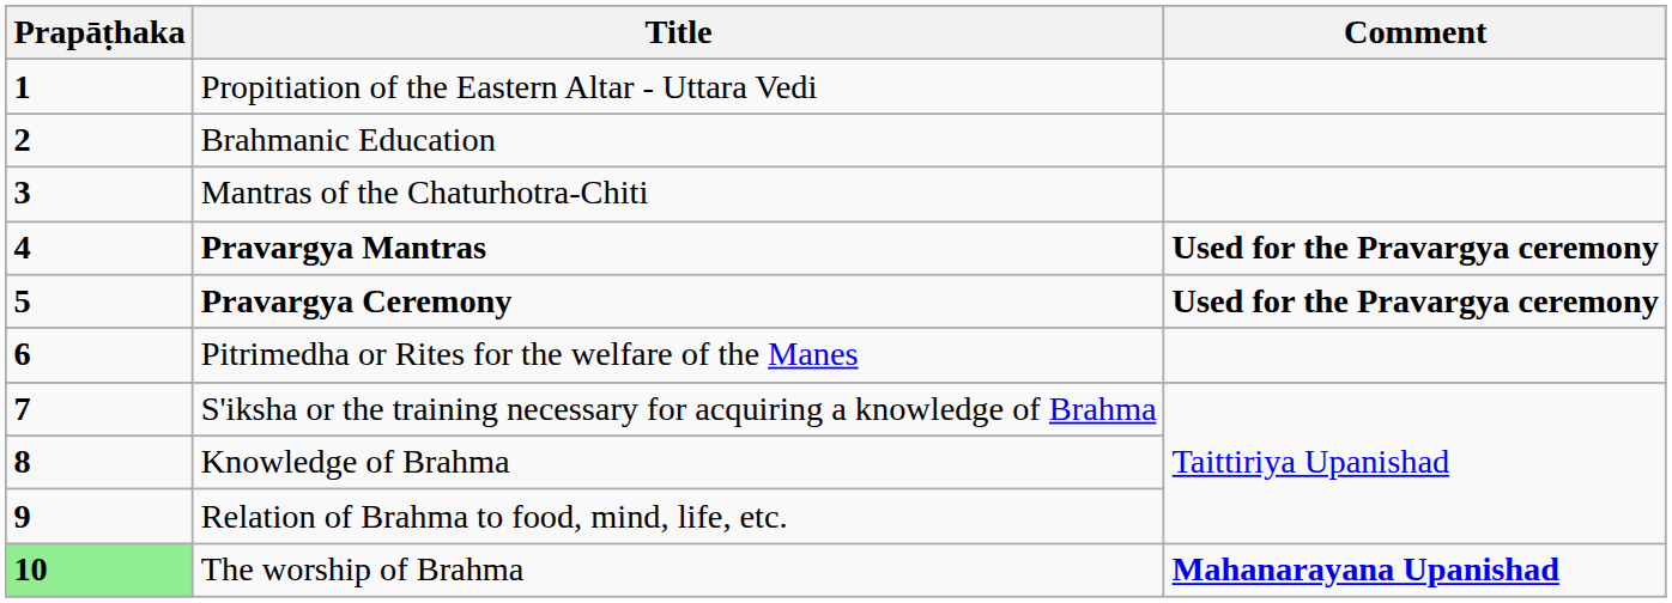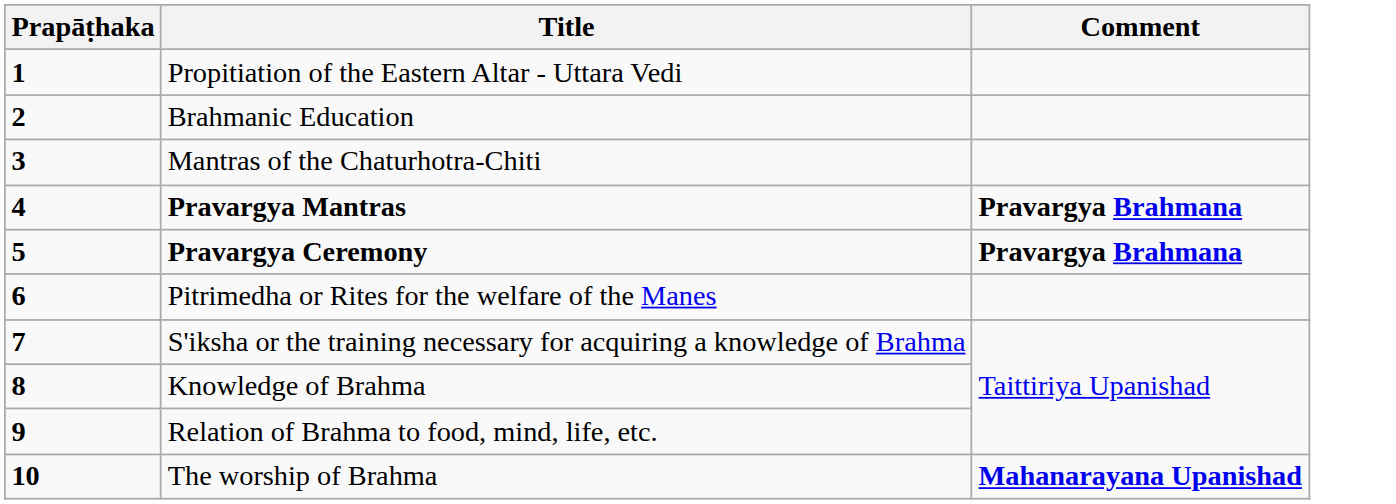Pravargya Mantras | Comment: Used for the Pravargya ceremony -> Pravargya Brahmana
Pravargya Ceremony | Comment: Used for the Pravargya ceremony -> Pravargya Brahmana
The worship of Brahma | Prapāṭhaka: lightgreen background -> no background
